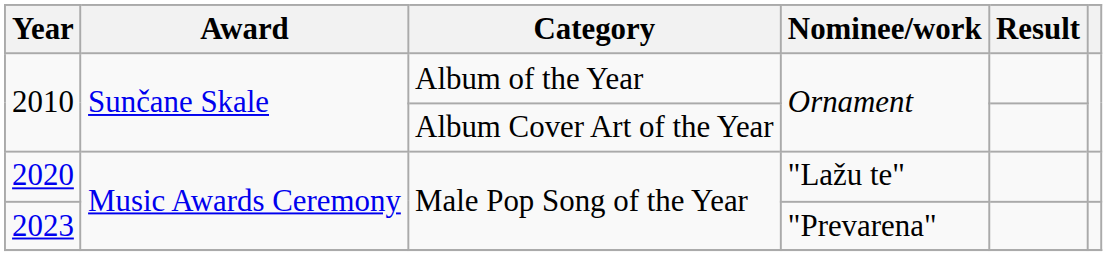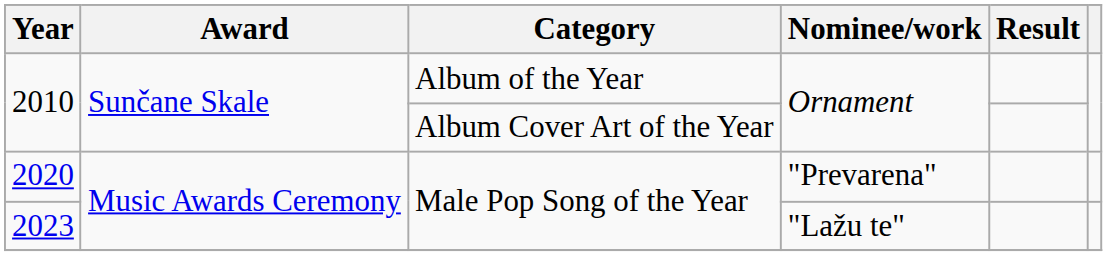2020 | Nominee/work: "Lažu te" -> "Prevarena"
2023 | Nominee/work: "Prevarena" -> "Lažu te"
